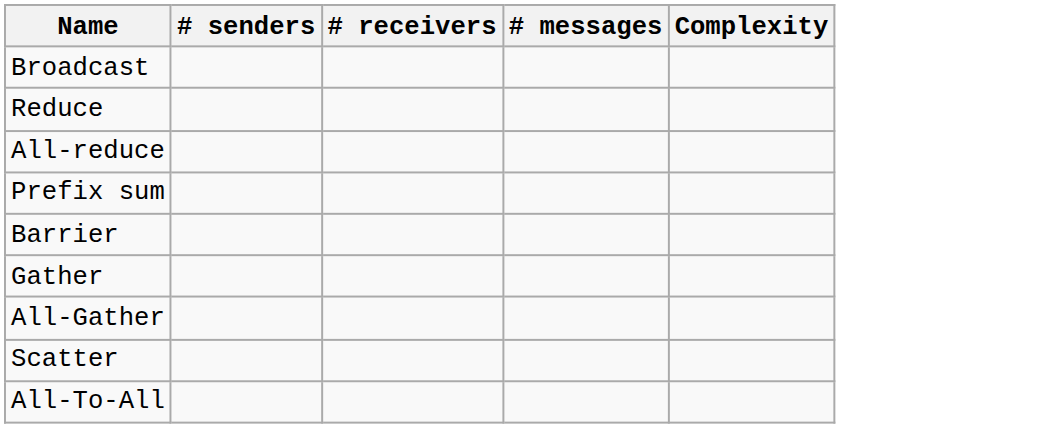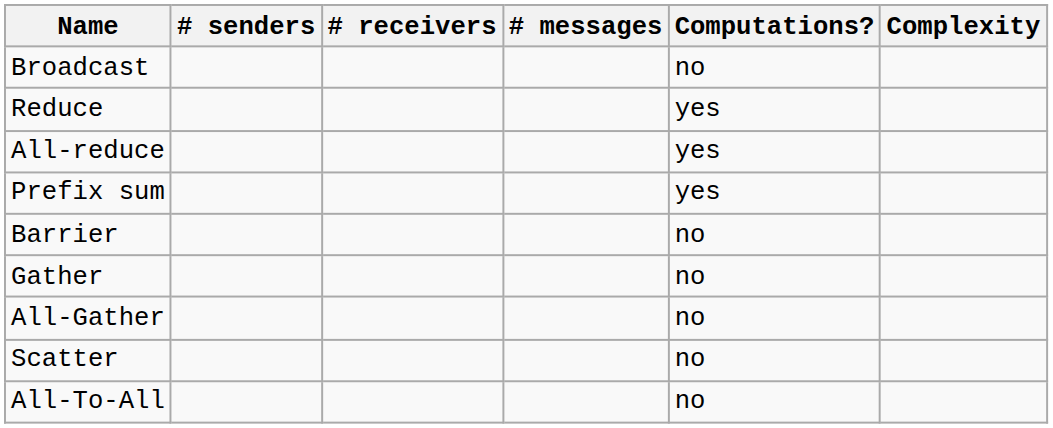+ column: Computations? | no | yes | yes | yes | no | no | no | no | no
